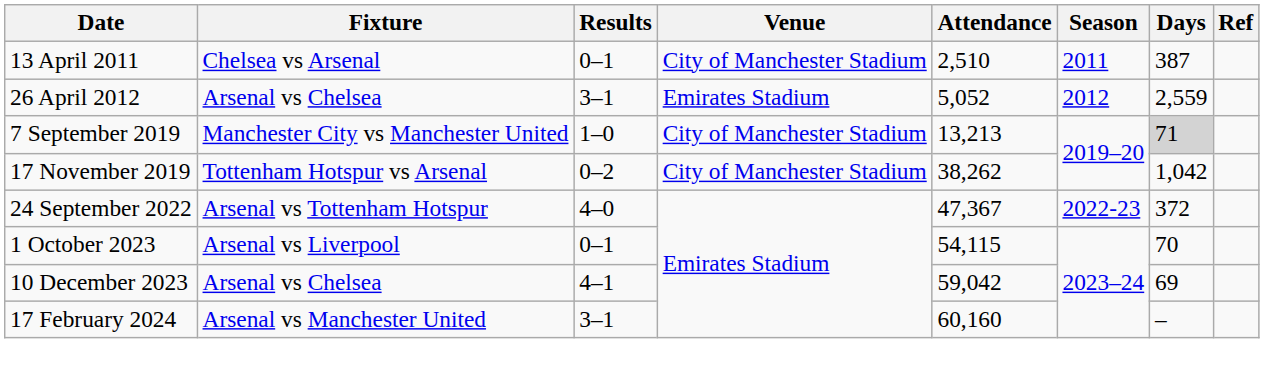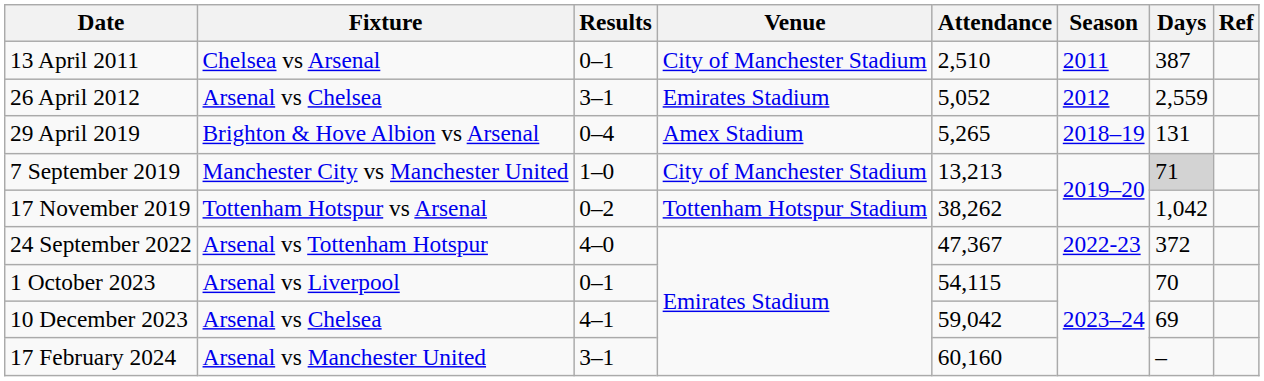+ row: 29 April 2019 | Brighton & Hove Albion vs Arsenal | 0–4 | Amex Stadium | 5,265 | 2018–19 | 131
17 November 2019 | Venue: City of Manchester Stadium -> Tottenham Hotspur Stadium
